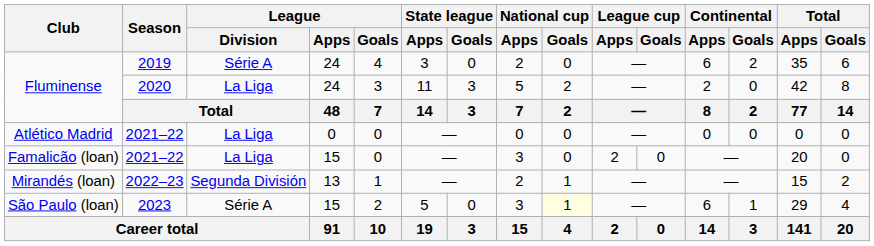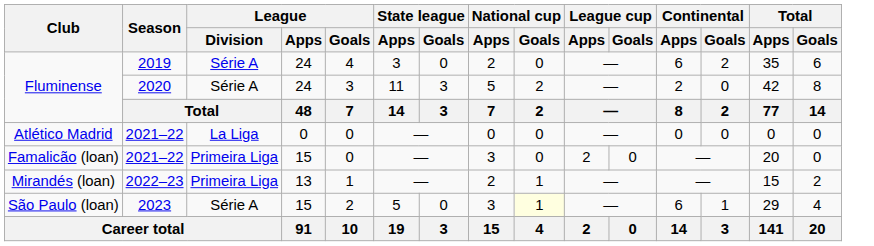Fluminense / 2020 | League / Division: La Liga -> Série A
Famalicão (loan) | League / Division: La Liga -> Primeira Liga
Mirandés (loan) | League / Division: Segunda División -> Primeira Liga
